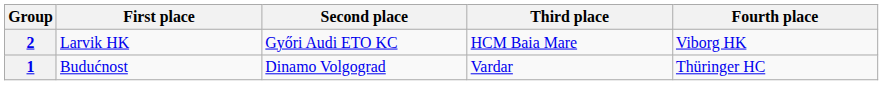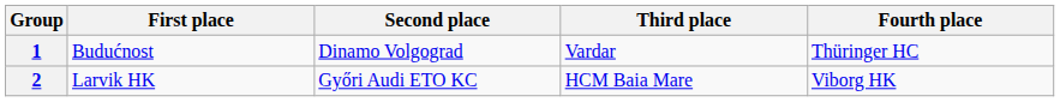rows swapped: 1 <-> 2
